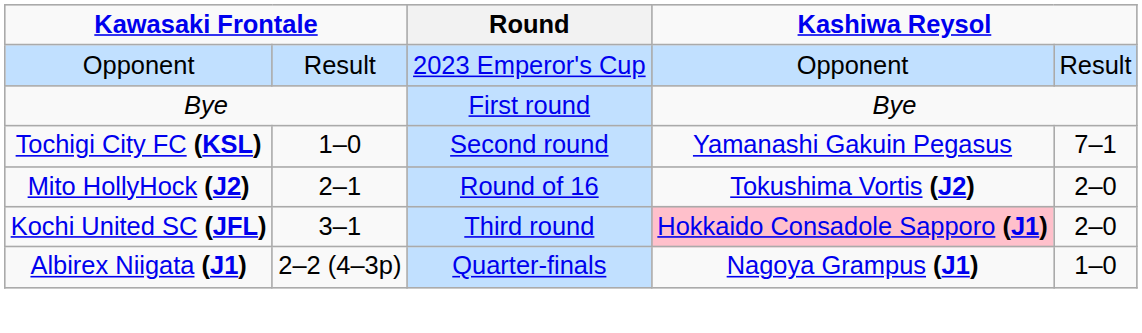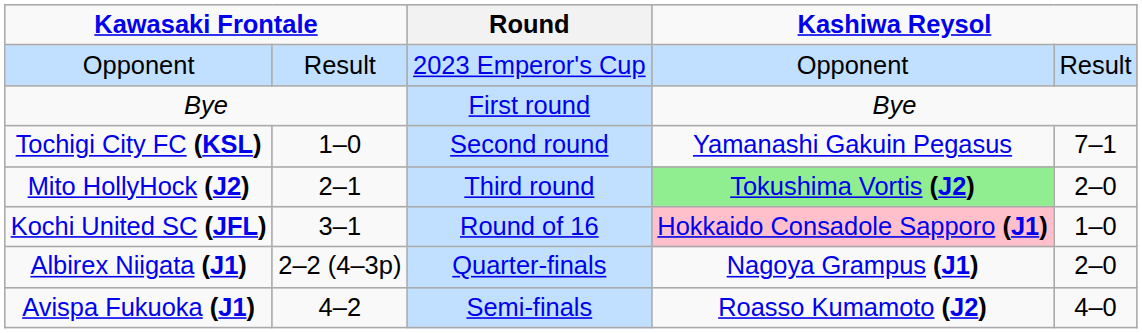Mito HollyHock (J2) | Round: Round of 16 -> Third round
Mito HollyHock (J2) | column 4: no background -> lightgreen background
Kochi United SC (JFL) | Round: Third round -> Round of 16
Kochi United SC (JFL) | column 5: 2–0 -> 1–0
Albirex Niigata (J1) | column 5: 1–0 -> 2–0
+ row: Avispa Fukuoka (J1) | 4–2 | Semi-finals | Roasso Kumamoto (J2) | 4–0
